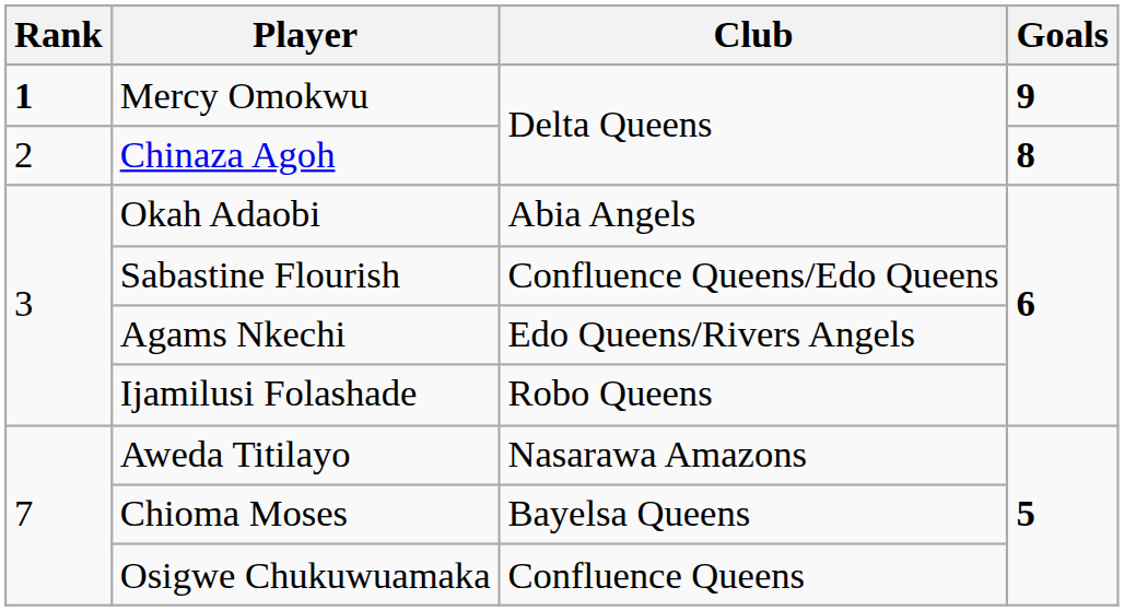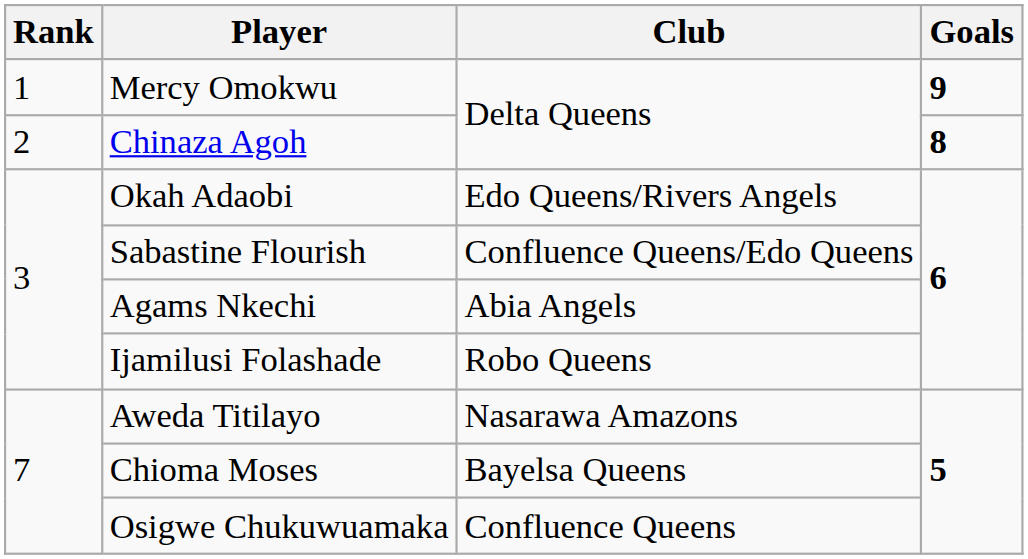Mercy Omokwu | Rank: bold -> normal
Okah Adaobi | Club: Abia Angels -> Edo Queens/Rivers Angels
Agams Nkechi | Club: Edo Queens/Rivers Angels -> Abia Angels
